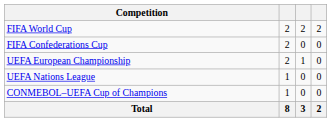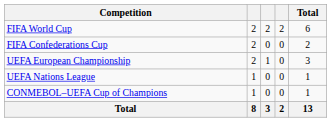+ column: Total | 6 | 2 | 3 | 1 | 1 | 13
